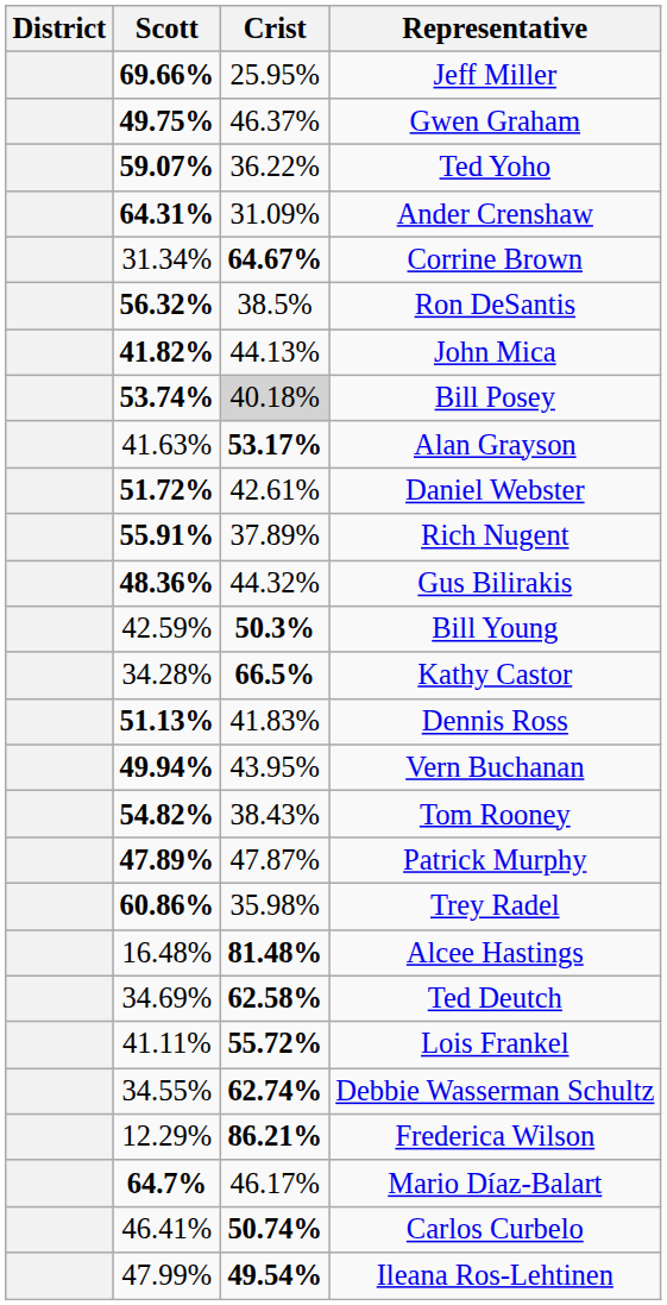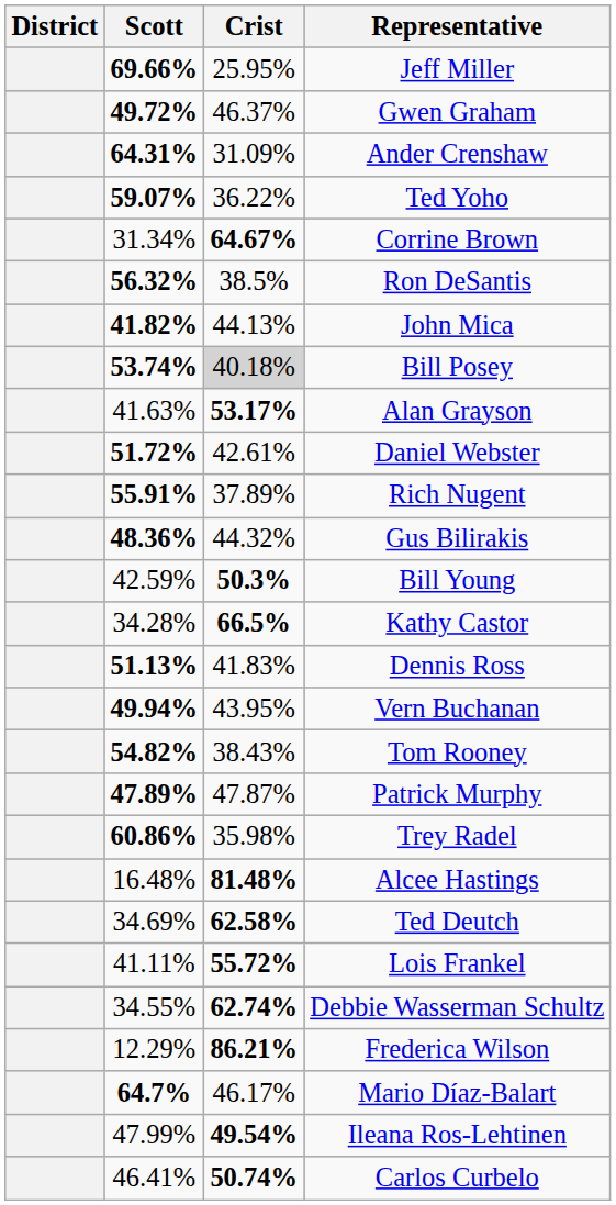Gwen Graham | Scott: 49.75% -> 49.72%
rows swapped: Ted Yoho <-> Ander Crenshaw
rows swapped: Carlos Curbelo <-> Ileana Ros-Lehtinen
